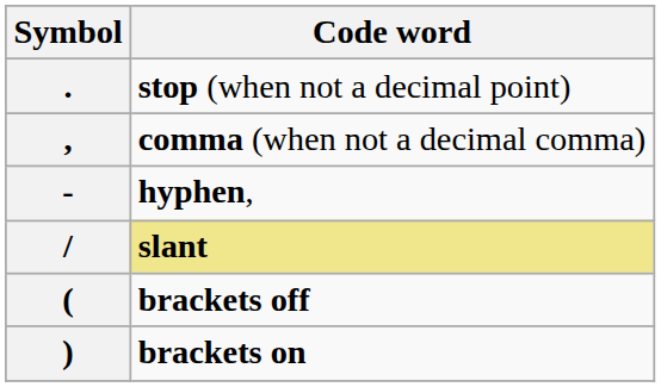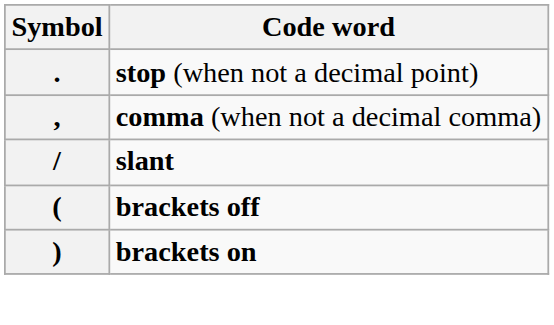- row: - | hyphen,
/ | Code word: khaki background -> no background
